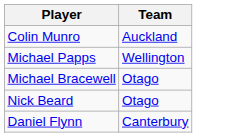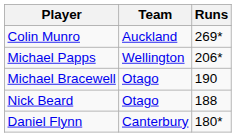+ column: Runs | 269* | 206* | 190 | 188 | 180*
